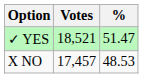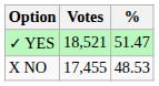X NO | Votes: 17,457 -> 17,455
